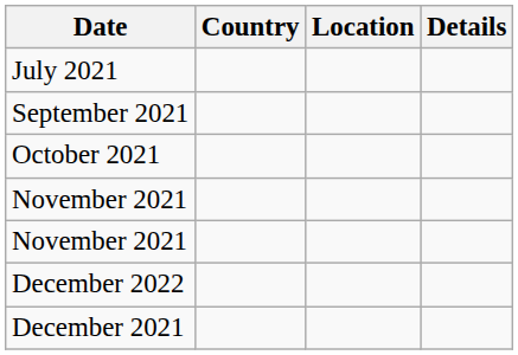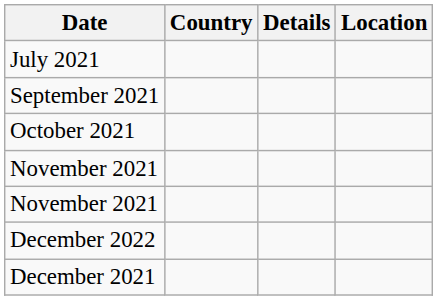columns swapped: Location <-> Details
